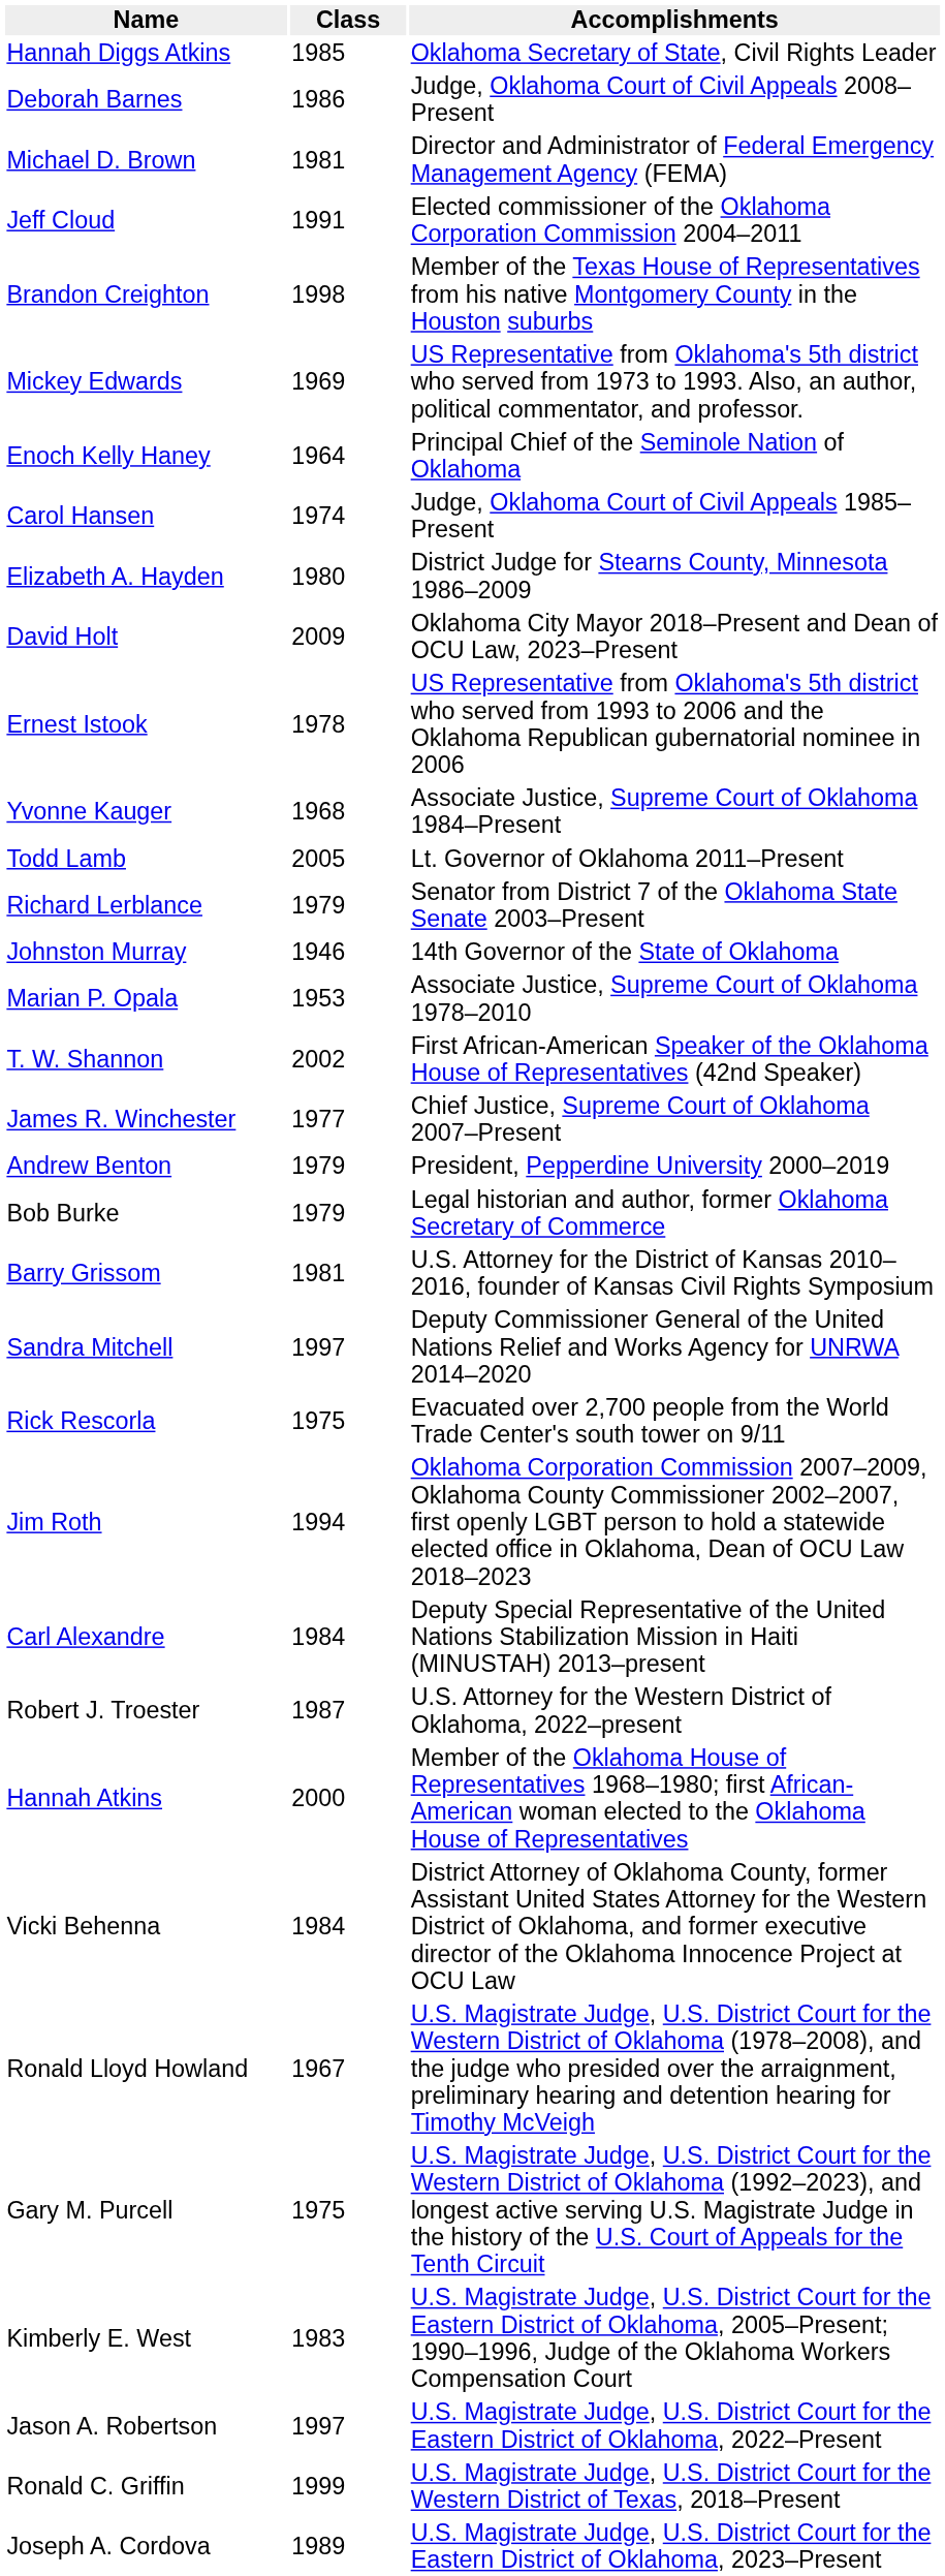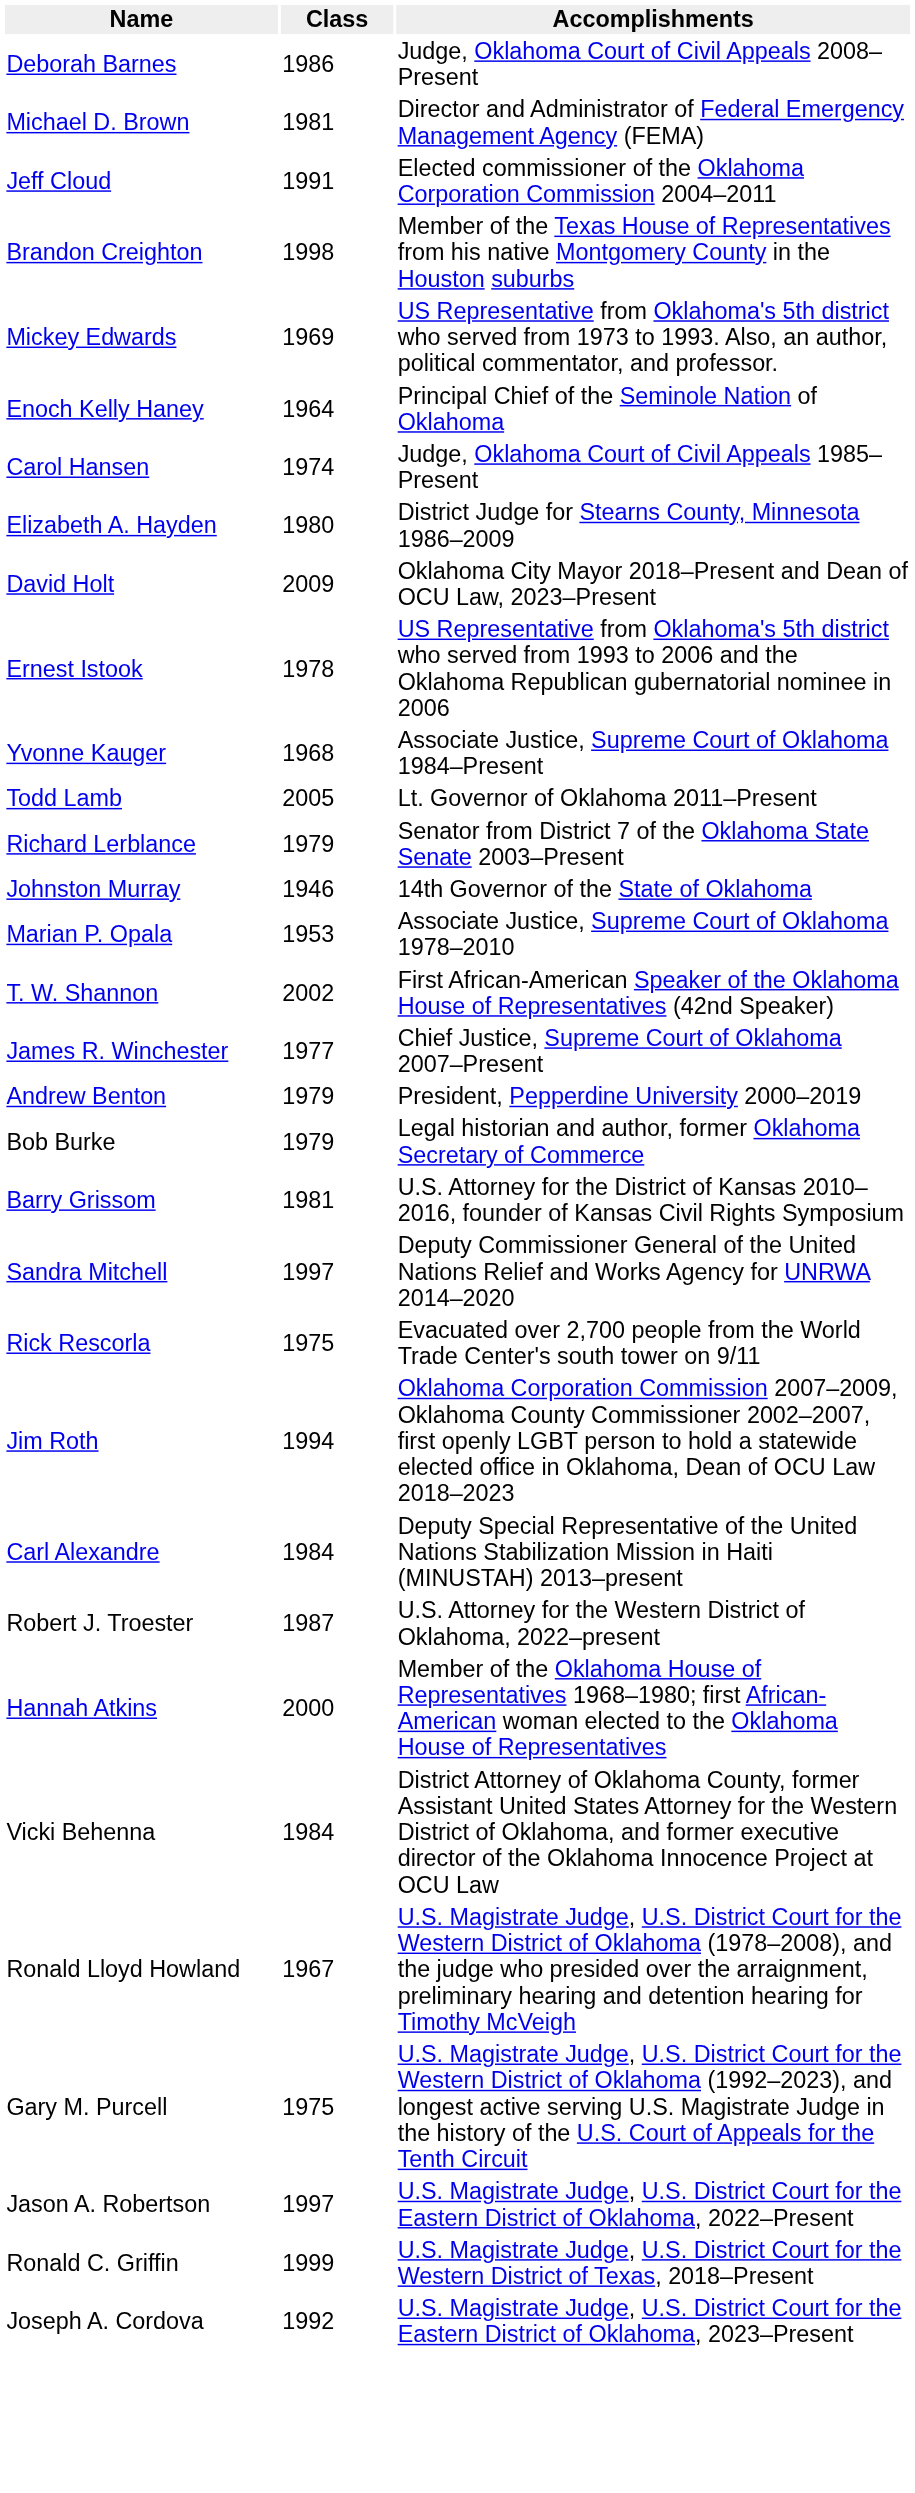- row: Hannah Diggs Atkins | 1985 | Oklahoma Secretary of State, Civil Rights Leader
- row: Kimberly E. West | 1983 | U.S. Magistrate Judge, U.S. District Court for the Eastern District of Oklahoma, 2005–Present; 1990–1996, Judge of the Oklahoma Workers Compensation Court
Joseph A. Cordova | Class: 1989 -> 1992
